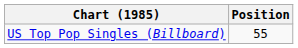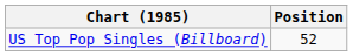US Top Pop Singles (Billboard) | Position: 55 -> 52
